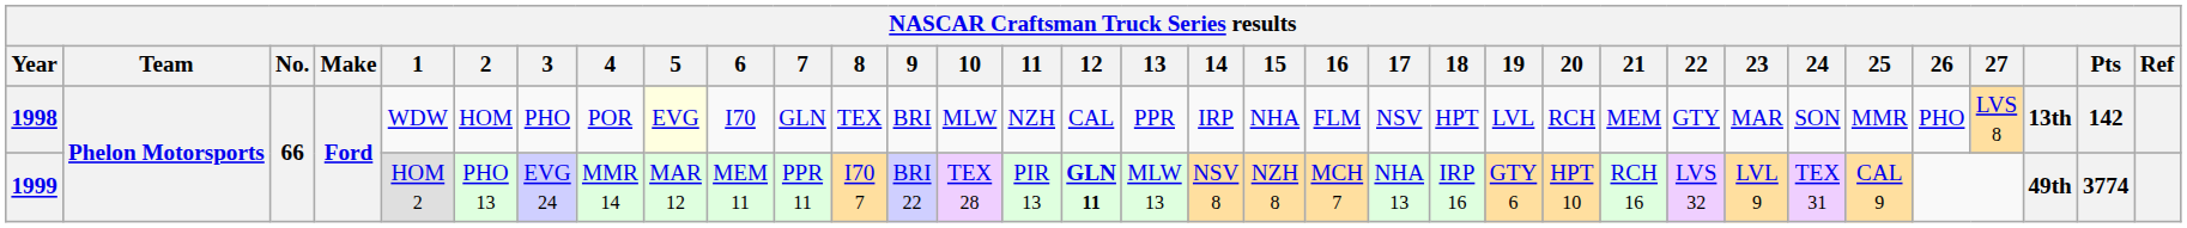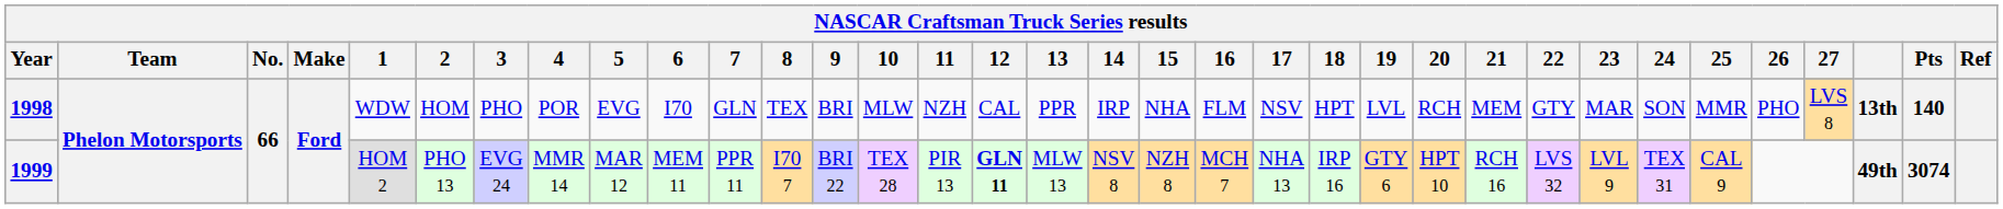1998 | 5: lightyellow background -> no background
1998 | Pts: 142 -> 140
1999 | Pts: 3774 -> 3074
